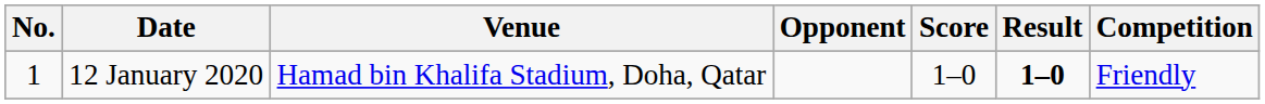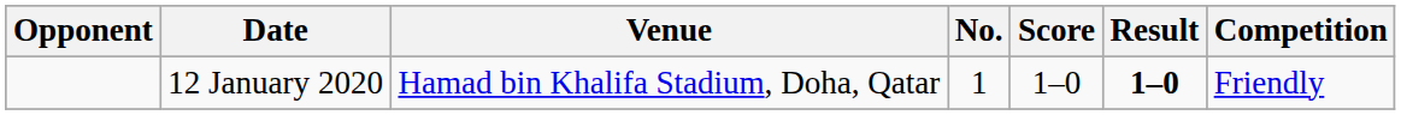columns swapped: No. <-> Opponent
